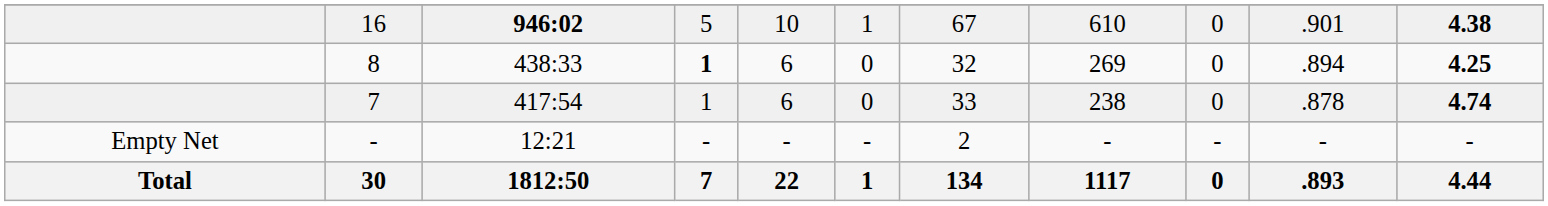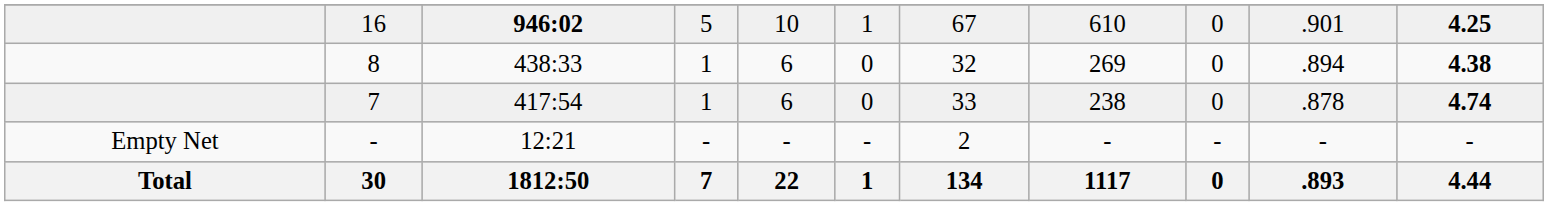16 | column 11: 4.38 -> 4.25
8 | column 4: bold -> normal
8 | column 11: 4.25 -> 4.38
